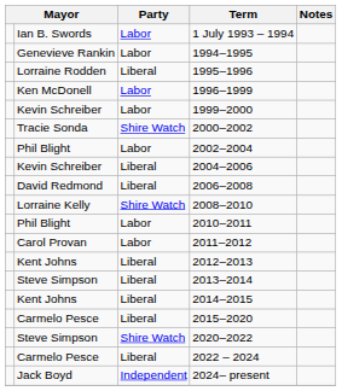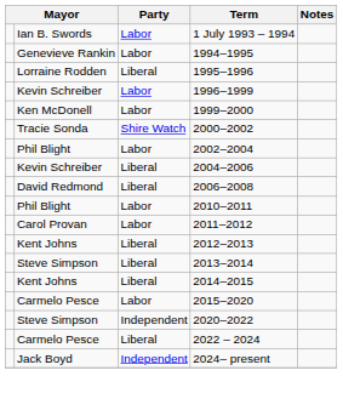1996–1999 | column 2: Ken McDonell -> Kevin Schreiber
1999–2000 | column 2: Kevin Schreiber -> Ken McDonell
- row: Lorraine Kelly | Shire Watch | 2008–2010
2015–2020 | Party: Liberal -> Labor
2020–2022 | Party: Shire Watch -> Independent
